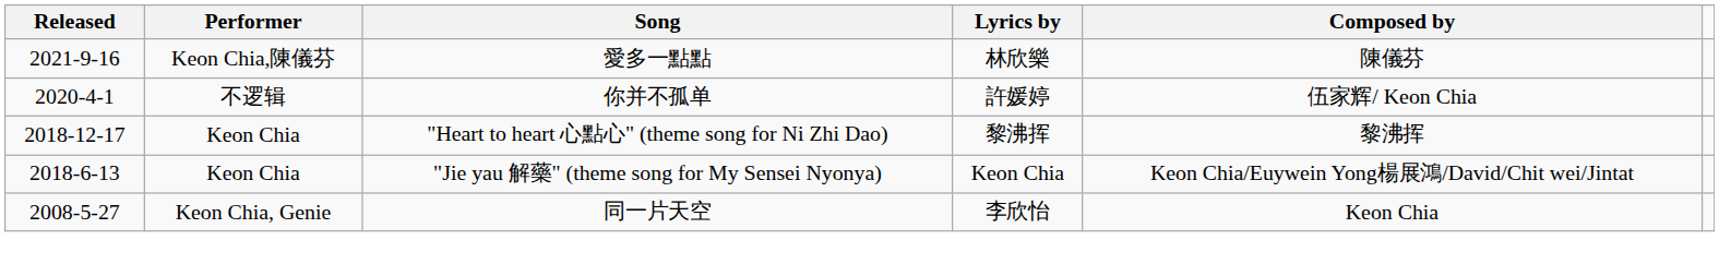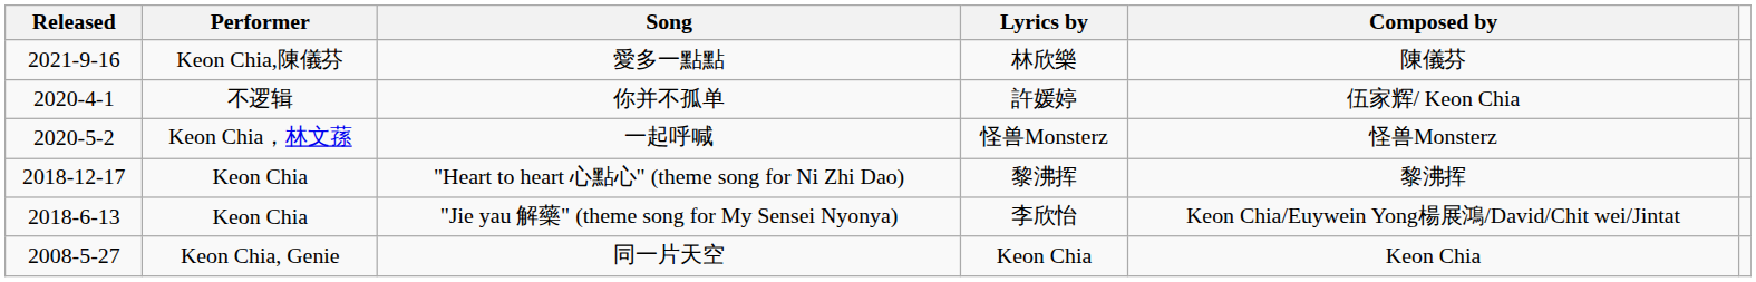+ row: 2020-5-2 | Keon Chia，林文蓀 | 一起呼喊 | 怪兽Monsterz | 怪兽Monsterz
"Jie yau 解藥" (theme song for My Sensei Nyonya) | Lyrics by: Keon Chia -> 李欣怡
同一片天空 | Lyrics by: 李欣怡 -> Keon Chia
